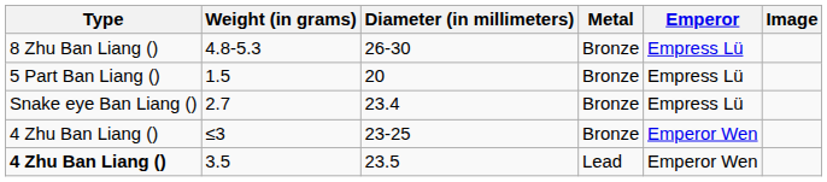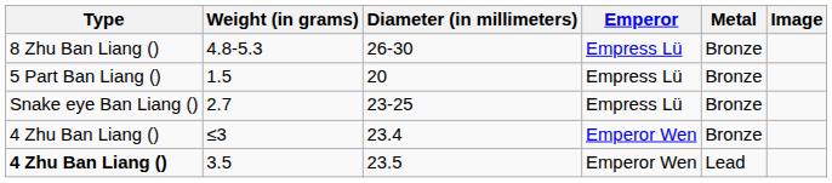columns swapped: Metal <-> Emperor
2.7 | Diameter (in millimeters): 23.4 -> 23-25
≤3 | Diameter (in millimeters): 23-25 -> 23.4
